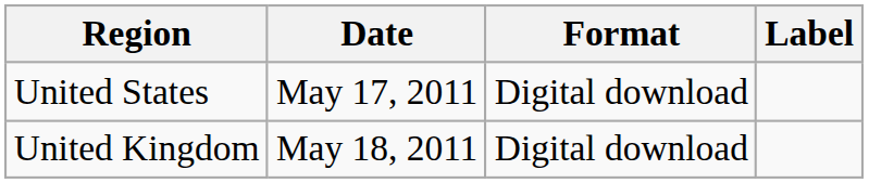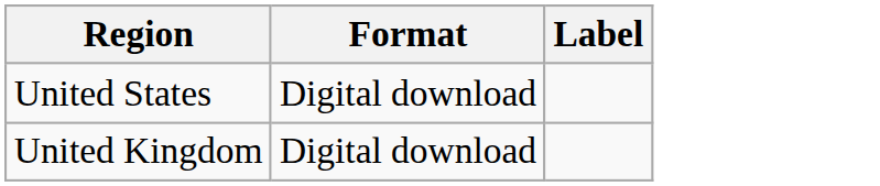- column: Date | May 17, 2011 | May 18, 2011
